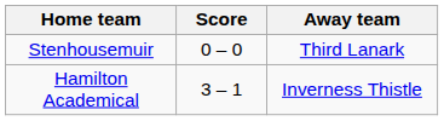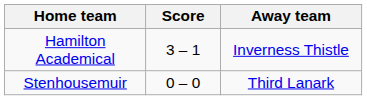rows swapped: Hamilton Academical <-> Stenhousemuir
